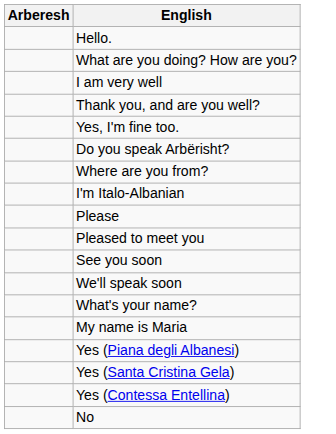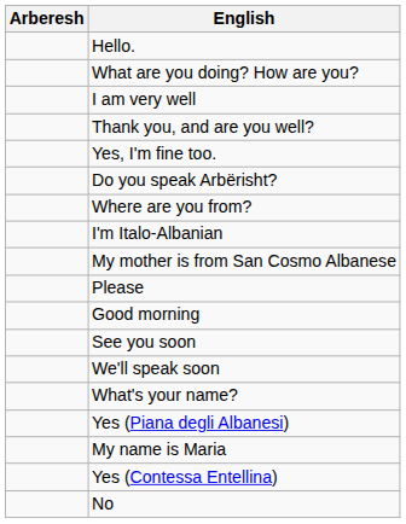+ row: My mother is from San Cosmo Albanese
- row: Pleased to meet you
+ row: Good morning
rows swapped: My name is Maria <-> Yes (Piana degli Albanesi)
- row: Yes (Santa Cristina Gela)
